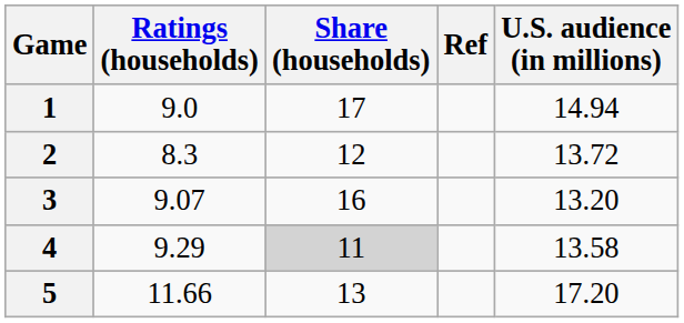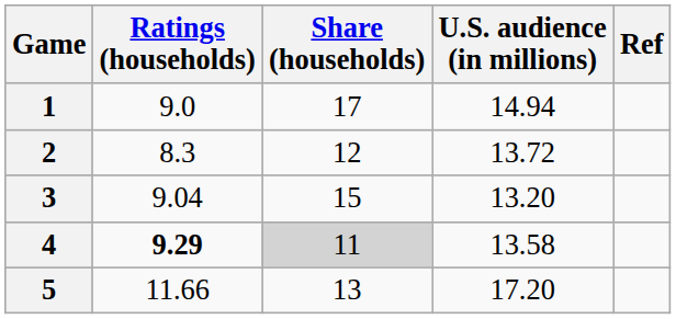columns swapped: U.S. audience (in millions) <-> Ref
3 | Ratings (households): 9.07 -> 9.04
3 | Share (households): 16 -> 15
4 | Ratings (households): normal -> bold
